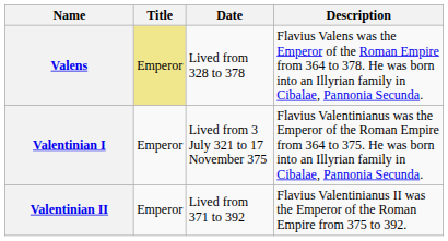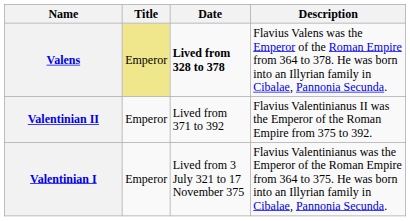Valens | Date: normal -> bold
rows swapped: Valentinian I <-> Valentinian II
